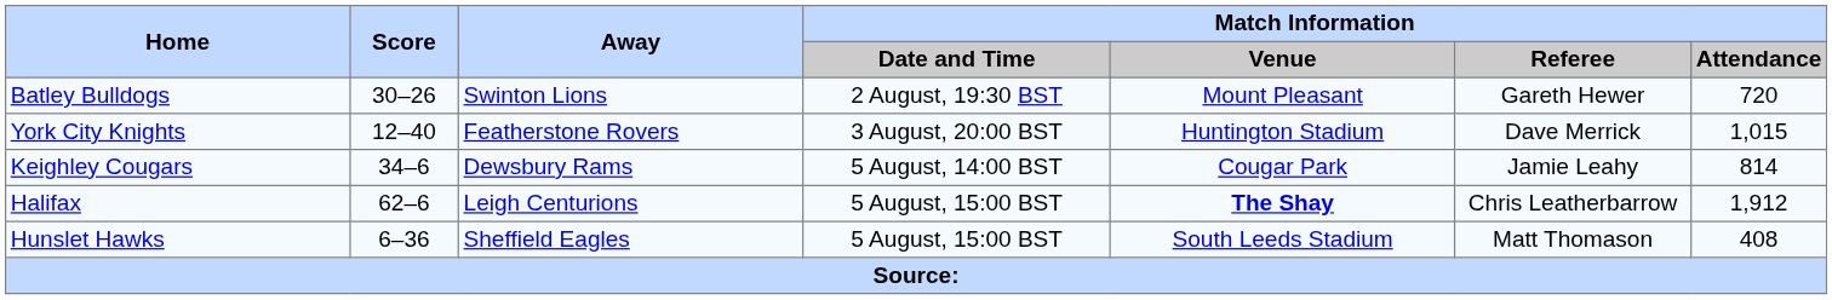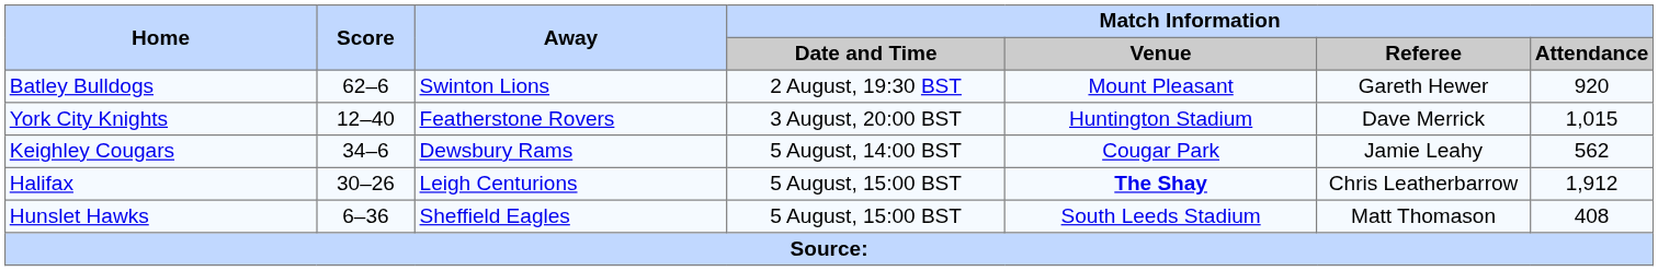Batley Bulldogs | Score: 30–26 -> 62–6
Batley Bulldogs | Match Information / Attendance: 720 -> 920
Keighley Cougars | Match Information / Attendance: 814 -> 562
Halifax | Score: 62–6 -> 30–26
